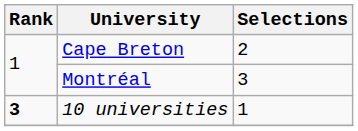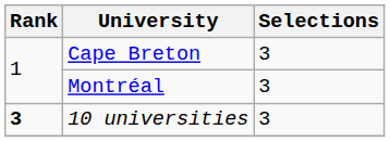Cape Breton | Selections: 2 -> 3
10 universities | Selections: 1 -> 3
